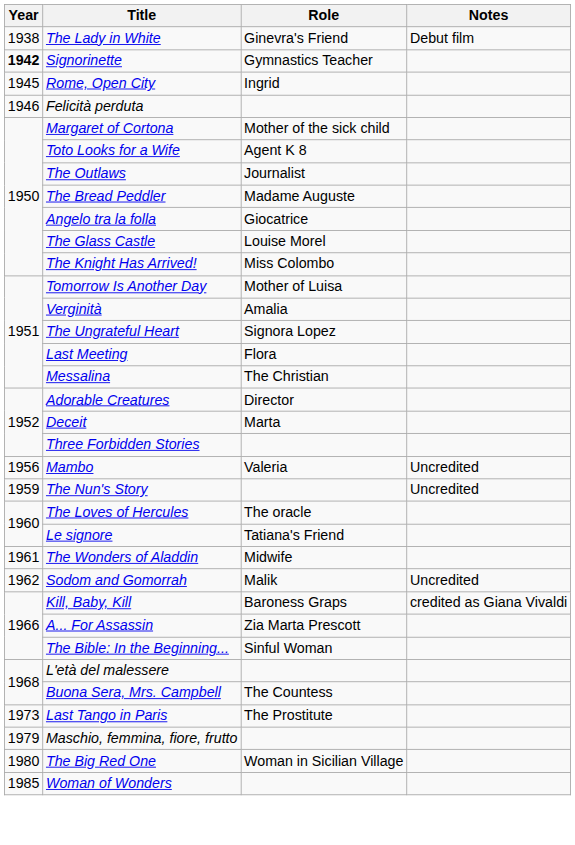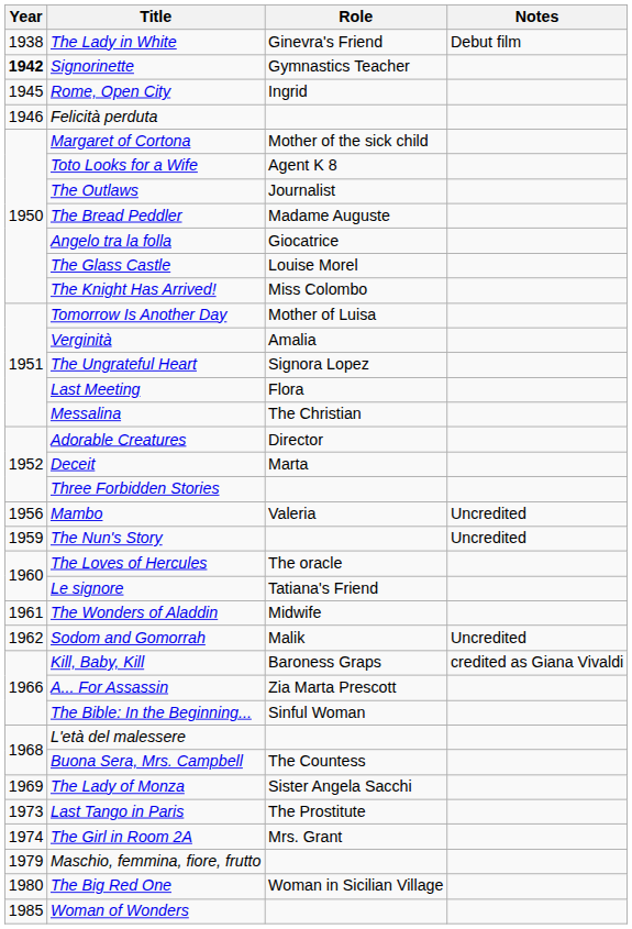+ row: 1969 | The Lady of Monza | Sister Angela Sacchi
+ row: 1974 | The Girl in Room 2A | Mrs. Grant
